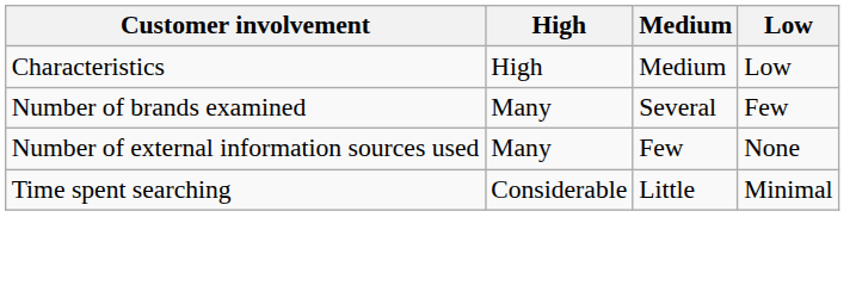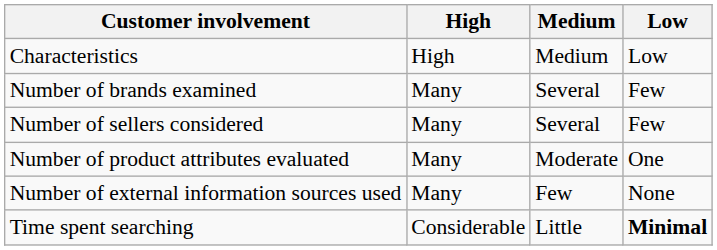+ row: Number of sellers considered | Many | Several | Few
+ row: Number of product attributes evaluated | Many | Moderate | One
Time spent searching | Low: normal -> bold
